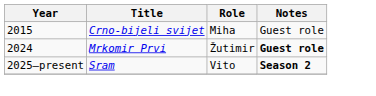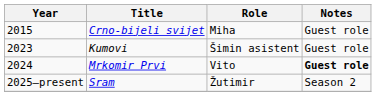+ row: 2023 | Kumovi | Šimin asistent | Guest role
Mrkomir Prvi | Role: Žutimir -> Vito
Sram | Role: Vito -> Žutimir
Sram | Notes: bold -> normal
